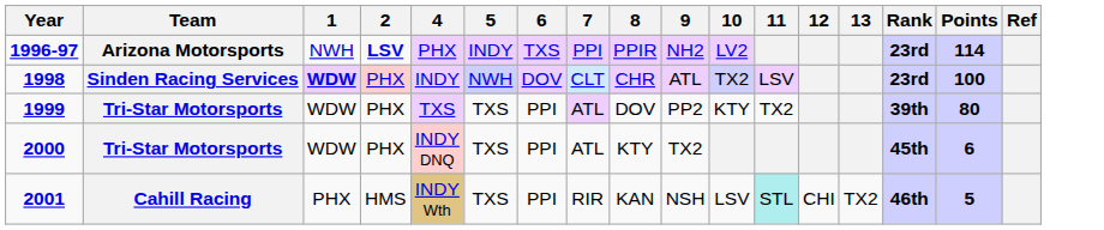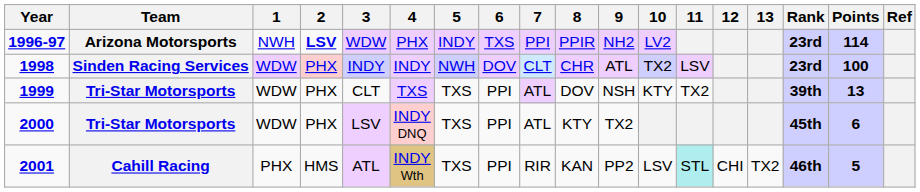+ column: 3 | WDW | INDY | CLT | LSV | ATL
1998 | 1: bold -> normal
1999 | 9: PP2 -> NSH
1999 | Points: 80 -> 13
2001 | 9: NSH -> PP2
